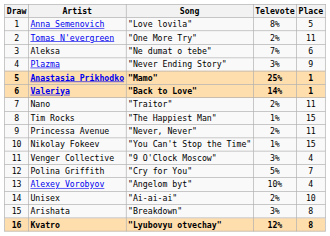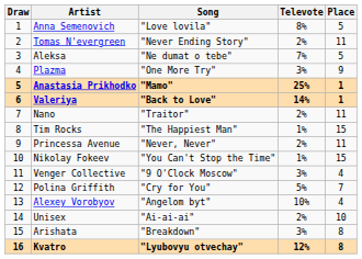Tomas N'evergreen | Song: "One More Try" -> "Never Ending Story"
Aleksa | Place: 6 -> 5
Plazma | Song: "Never Ending Story" -> "One More Try"
